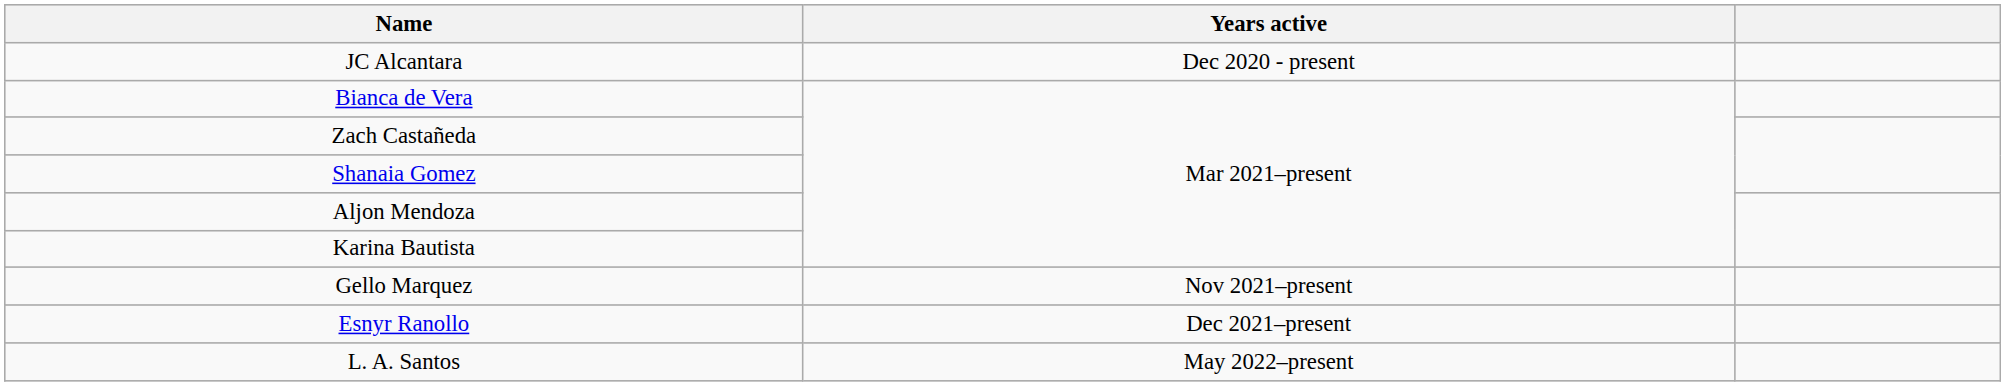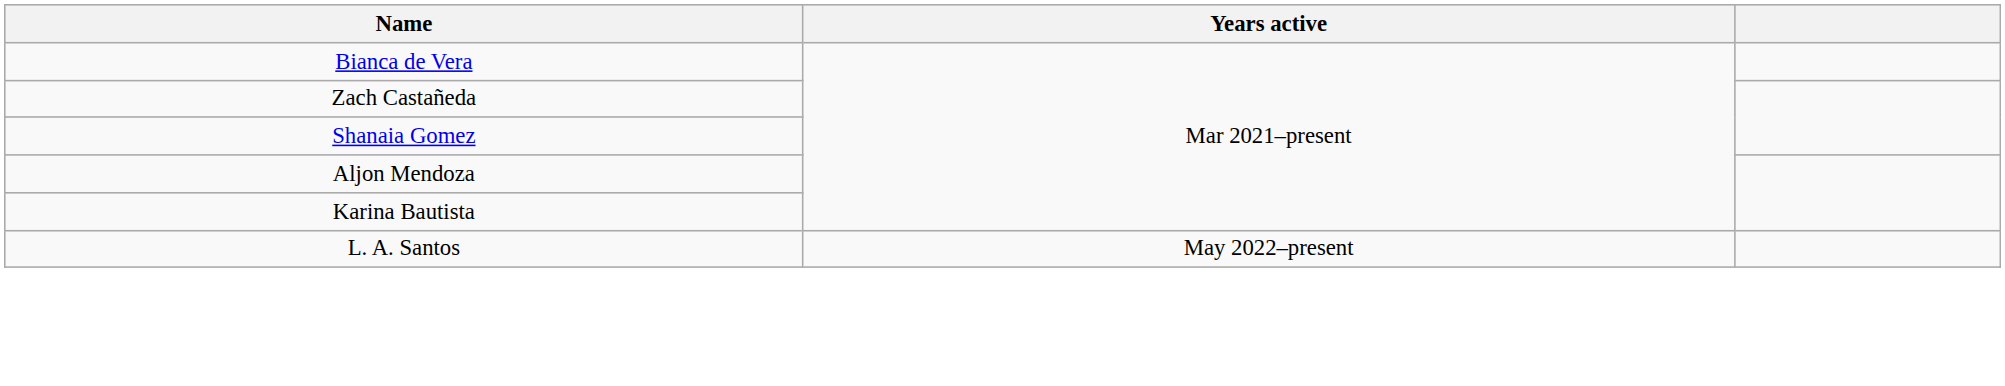- row: JC Alcantara | Dec 2020 - present
- row: Gello Marquez | Nov 2021–present
- row: Esnyr Ranollo | Dec 2021–present
